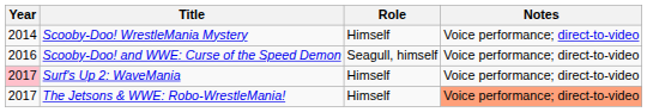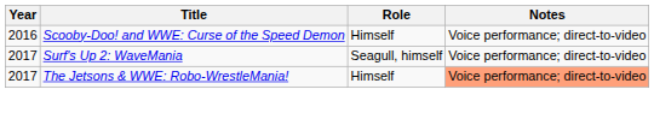- row: 2014 | Scooby-Doo! WrestleMania Mystery | Himself | Voice performance; direct-to-video
Scooby-Doo! and WWE: Curse of the Speed Demon | Role: Seagull, himself -> Himself
Surf's Up 2: WaveMania | Year: pink background -> no background
Surf's Up 2: WaveMania | Role: Himself -> Seagull, himself
